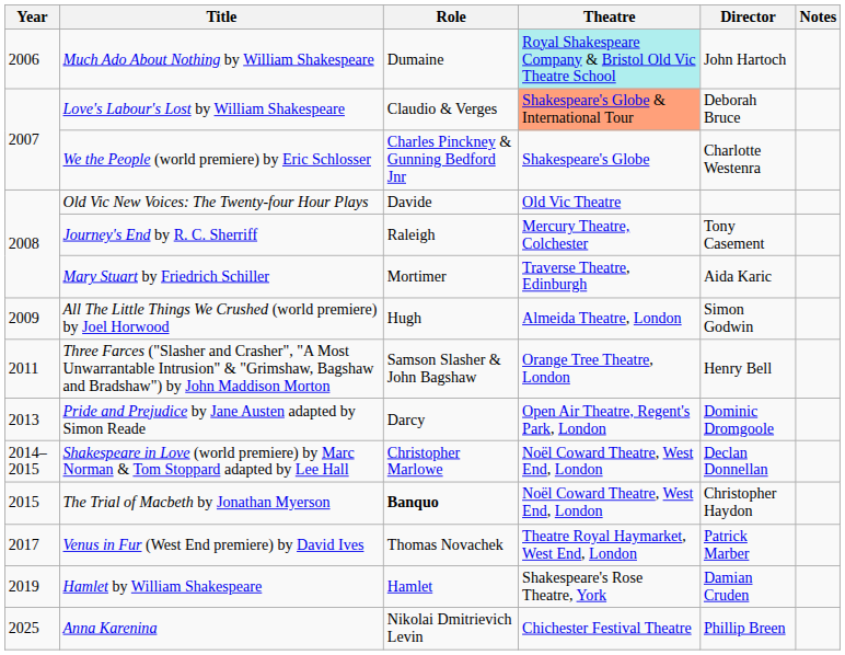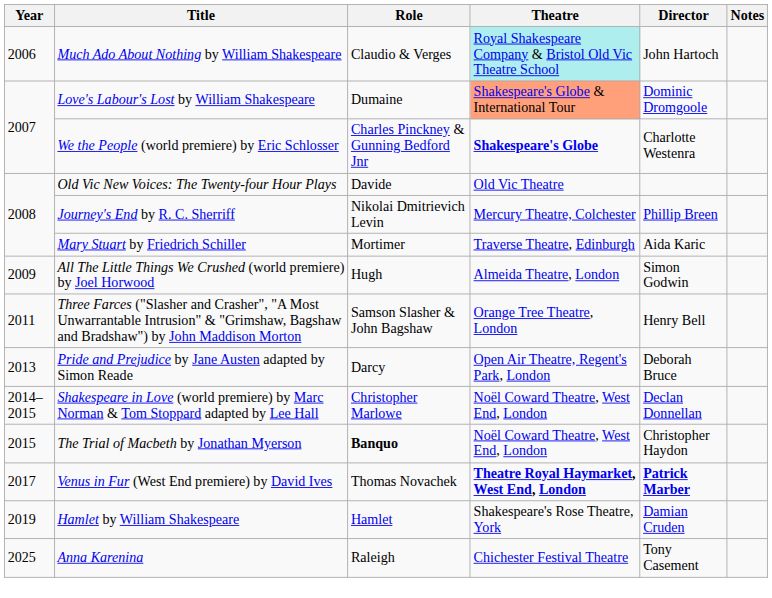Much Ado About Nothing by William Shakespeare | Role: Dumaine -> Claudio & Verges
Love's Labour's Lost by William Shakespeare | Role: Claudio & Verges -> Dumaine
Love's Labour's Lost by William Shakespeare | Director: Deborah Bruce -> Dominic Dromgoole
We the People (world premiere) by Eric Schlosser | Theatre: normal -> bold
Journey's End by R. C. Sherriff | Role: Raleigh -> Nikolai Dmitrievich Levin
Journey's End by R. C. Sherriff | Director: Tony Casement -> Phillip Breen
Pride and Prejudice by Jane Austen adapted by Simon Reade | Director: Dominic Dromgoole -> Deborah Bruce
Venus in Fur (West End premiere) by David Ives | Theatre: normal -> bold
Venus in Fur (West End premiere) by David Ives | Director: normal -> bold
Anna Karenina | Role: Nikolai Dmitrievich Levin -> Raleigh
Anna Karenina | Director: Phillip Breen -> Tony Casement
